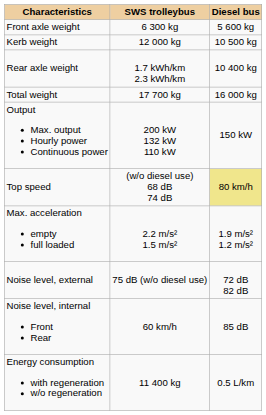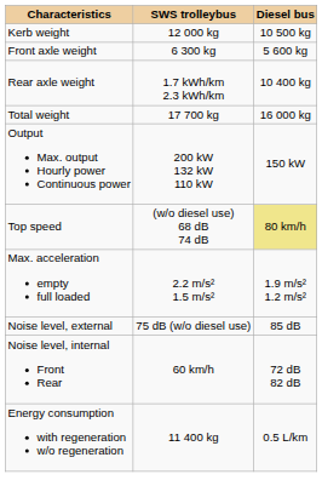rows swapped: Kerb weight <-> Front axle weight
Noise level, external | Diesel bus: 72 dB 82 dB -> 85 dB
Noise level, internal Front Rear | Diesel bus: 85 dB -> 72 dB 82 dB
